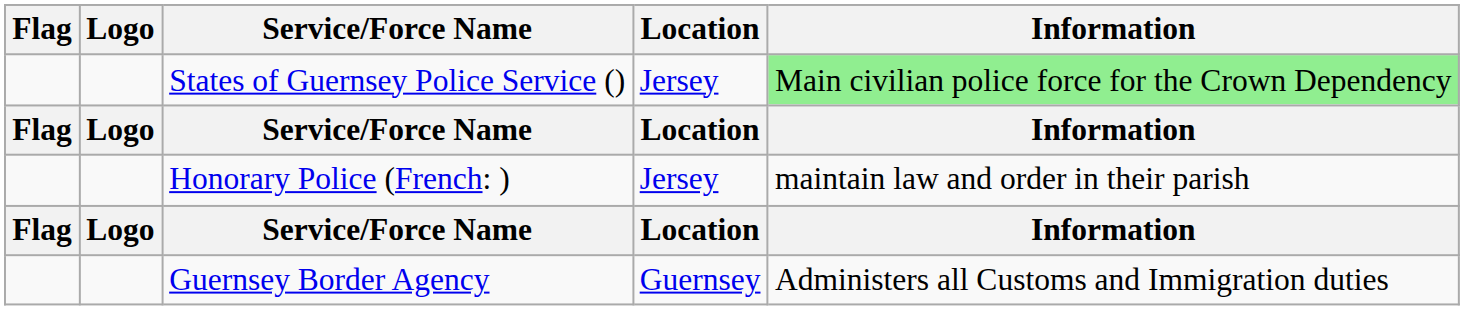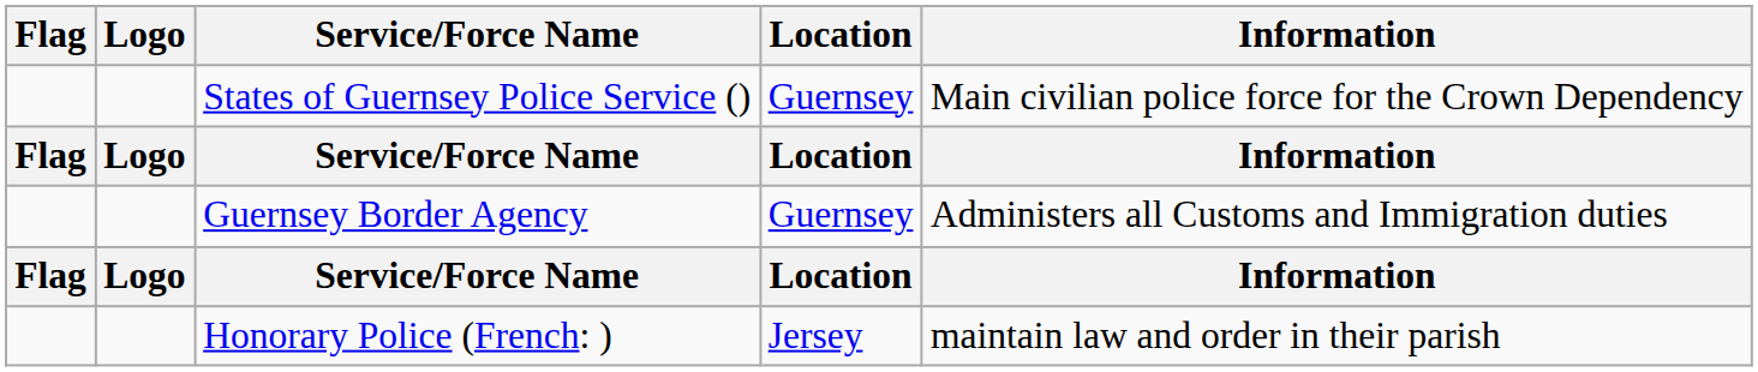States of Guernsey Police Service () | Location: Jersey -> Guernsey
States of Guernsey Police Service () | Information: lightgreen background -> no background
rows swapped: Guernsey Border Agency <-> Honorary Police (French: )
